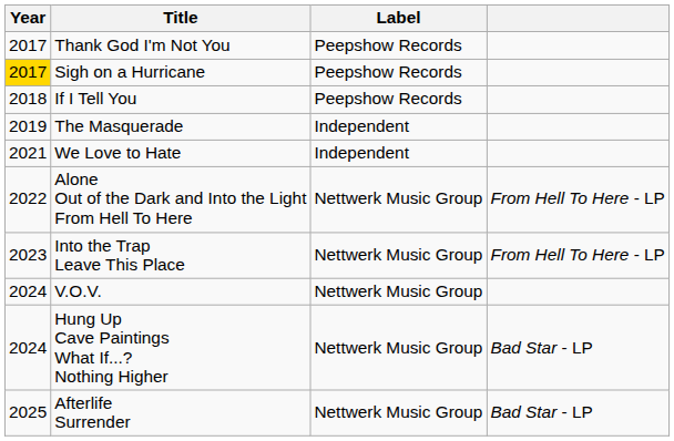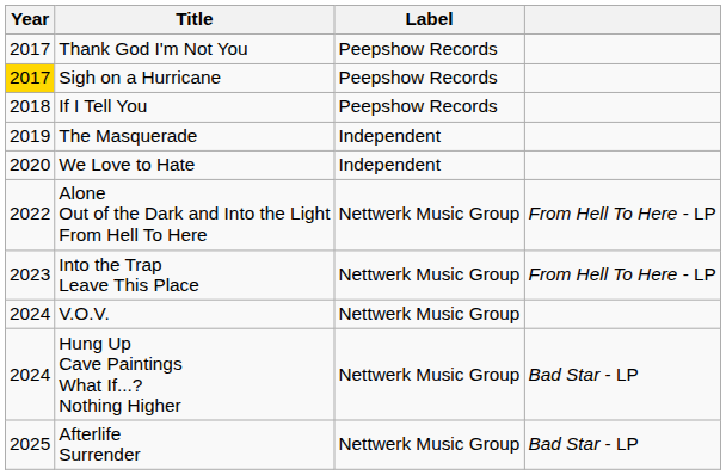We Love to Hate | Year: 2021 -> 2020
